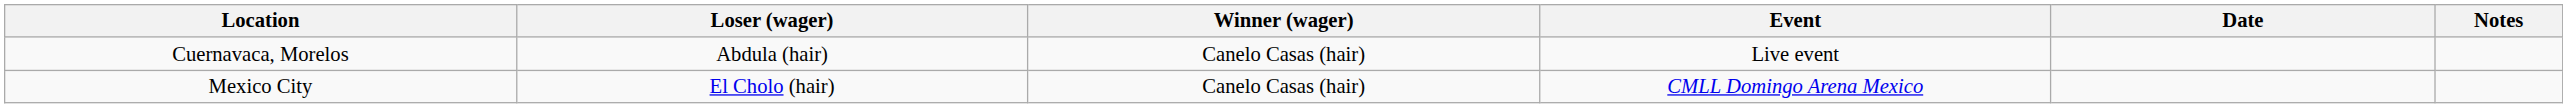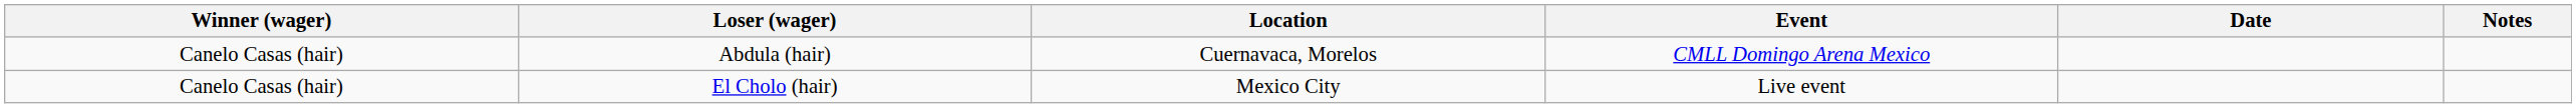columns swapped: Winner (wager) <-> Location
Abdula (hair) | Event: Live event -> CMLL Domingo Arena Mexico
El Cholo (hair) | Event: CMLL Domingo Arena Mexico -> Live event
